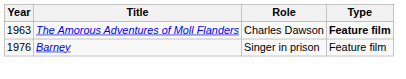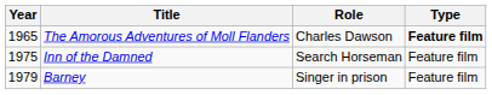The Amorous Adventures of Moll Flanders | Year: 1963 -> 1965
+ row: 1975 | Inn of the Damned | Search Horseman | Feature film
Barney | Year: 1976 -> 1979
